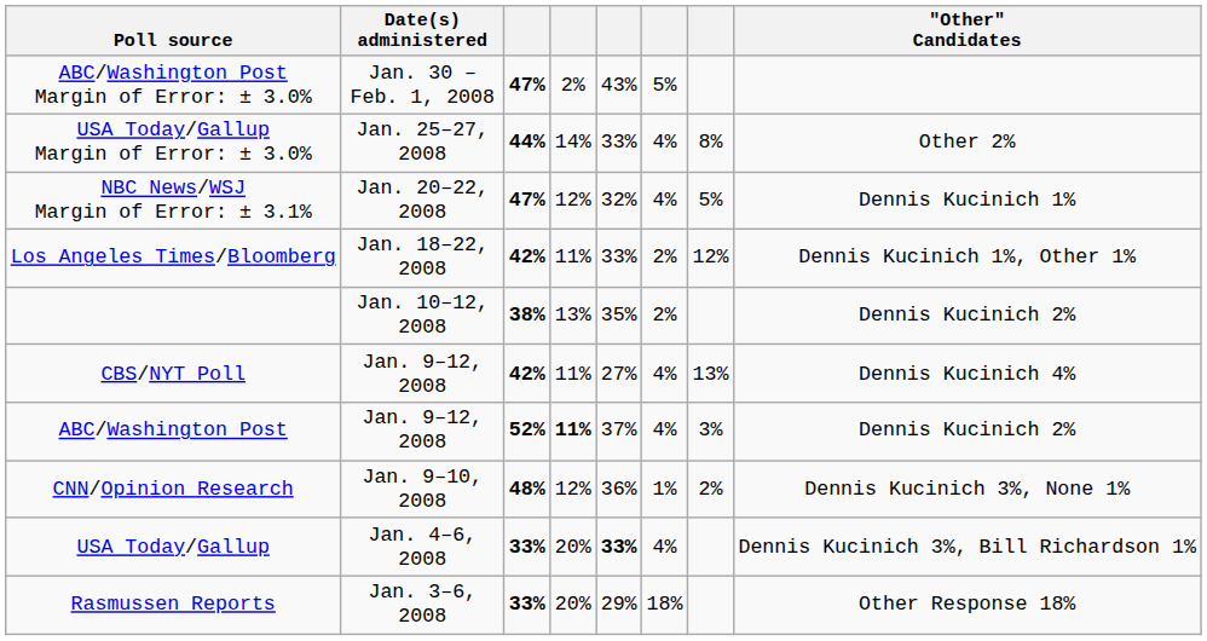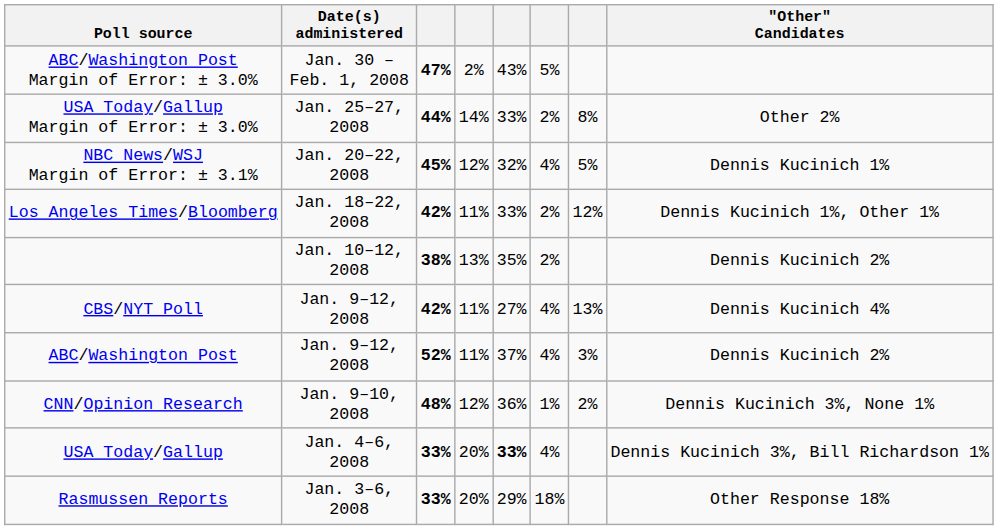USA Today/Gallup Margin of Error: ± 3.0% | column 6: 4% -> 2%
NBC News/WSJ Margin of Error: ± 3.1% | column 3: 47% -> 45%
ABC/Washington Post | column 4: bold -> normal
